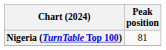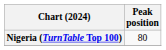Nigeria (TurnTable Top 100) | Peak position: 81 -> 80
